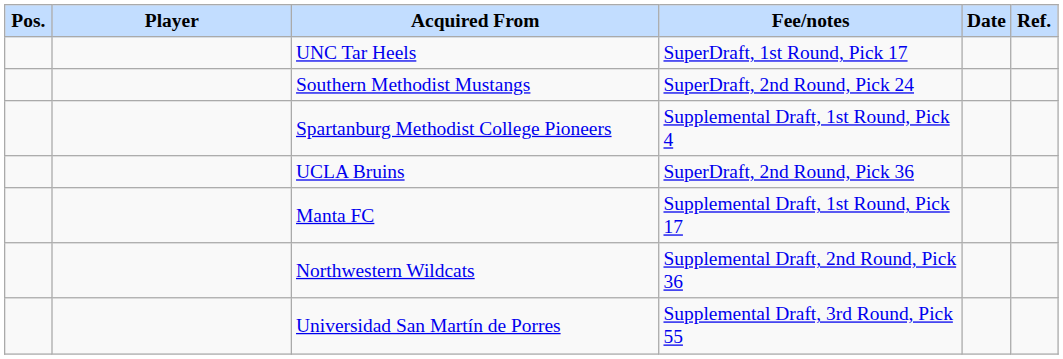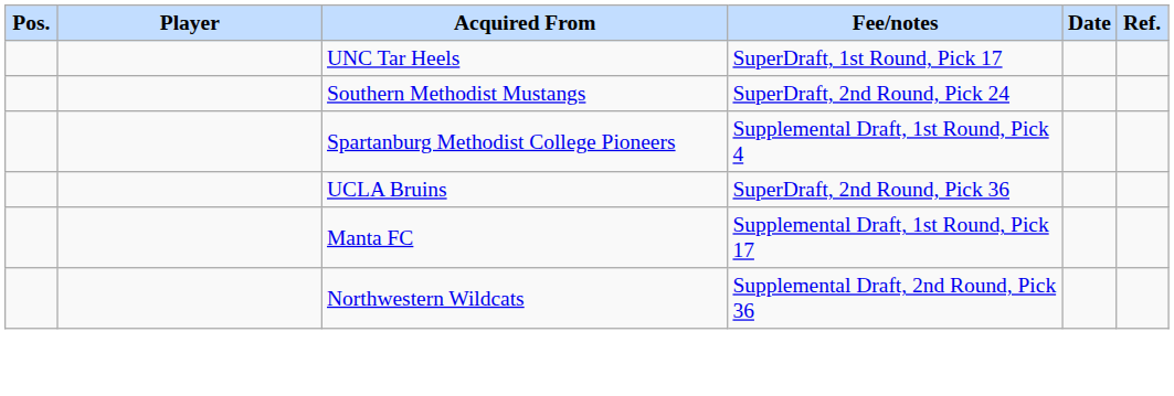- row: Universidad San Martín de Porres | Supplemental Draft, 3rd Round, Pick 55
